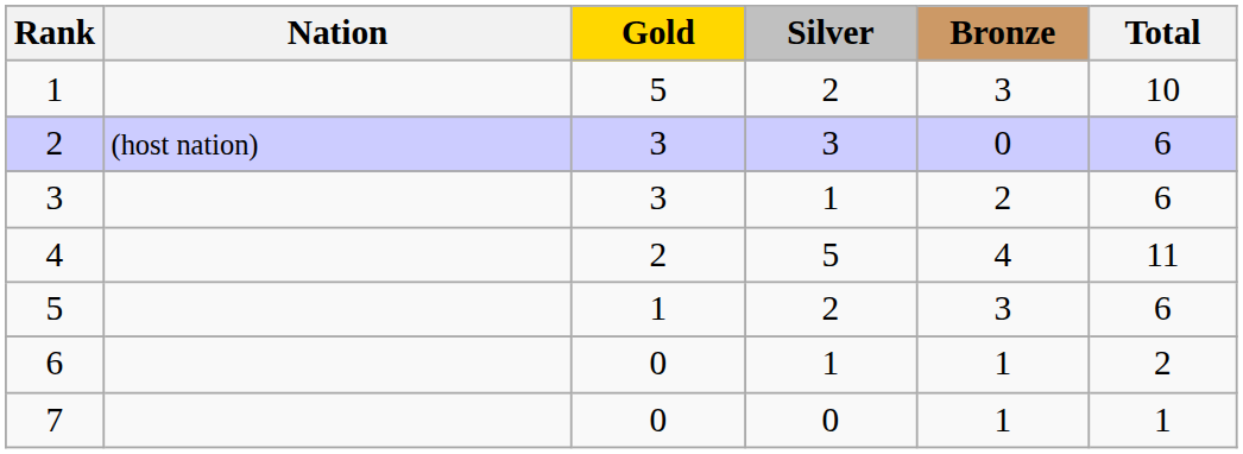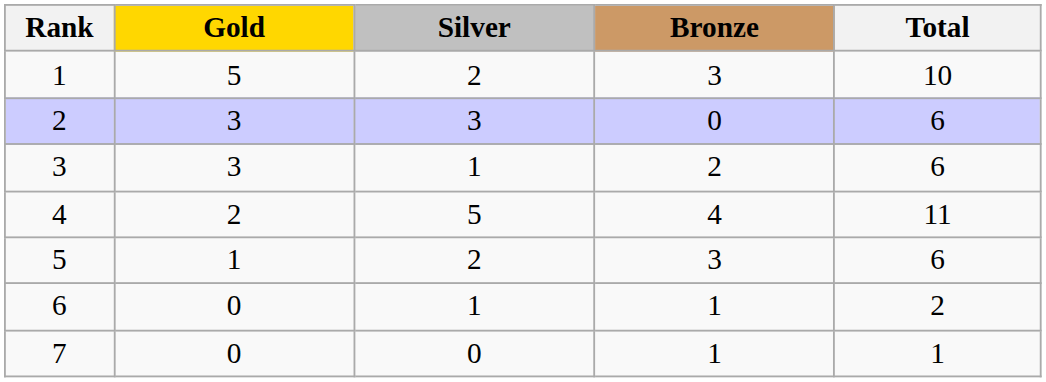- column: Nation | (host nation)
